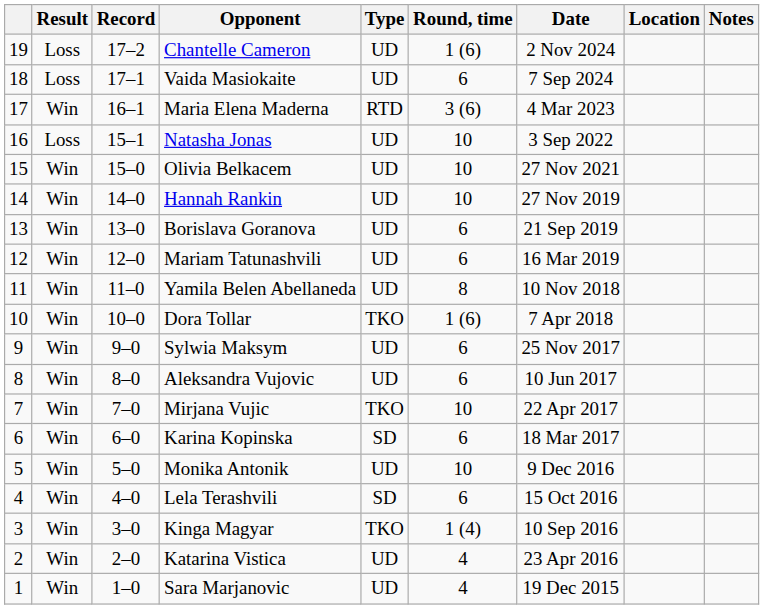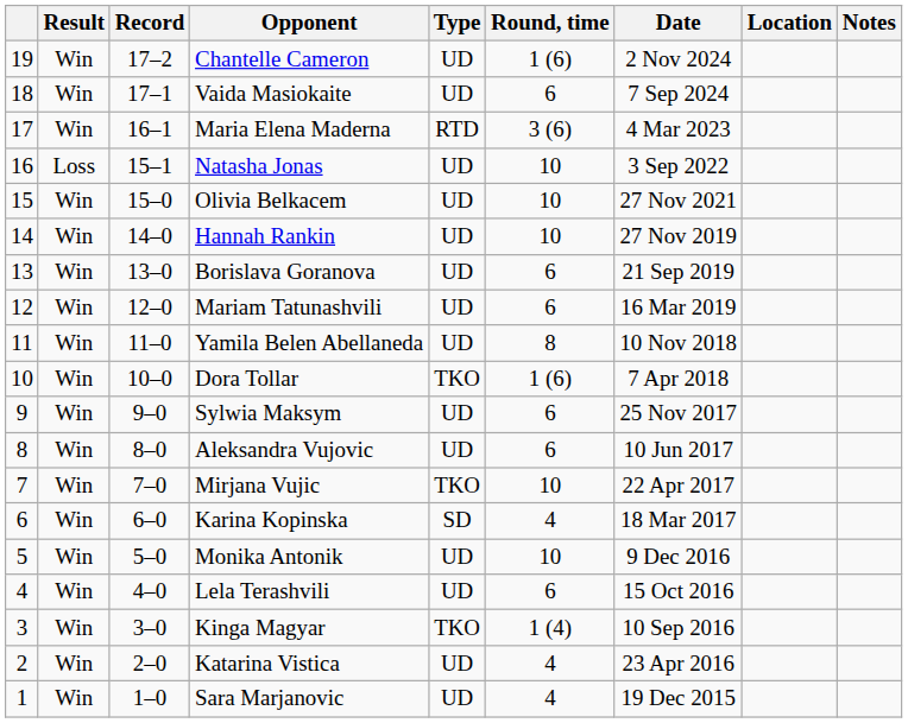Chantelle Cameron | Result: Loss -> Win
Vaida Masiokaite | Result: Loss -> Win
Karina Kopinska | Round, time: 6 -> 4
Lela Terashvili | Type: SD -> UD
